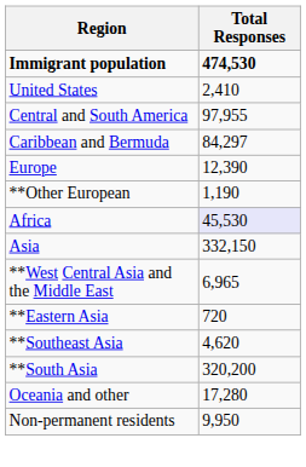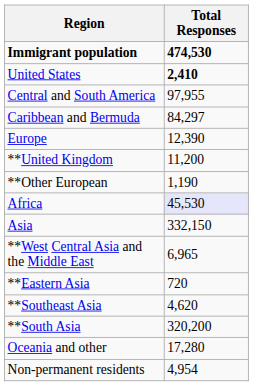United States | Total Responses: normal -> bold
+ row: **United Kingdom | 11,200
Non-permanent residents | Total Responses: 9,950 -> 4,954
